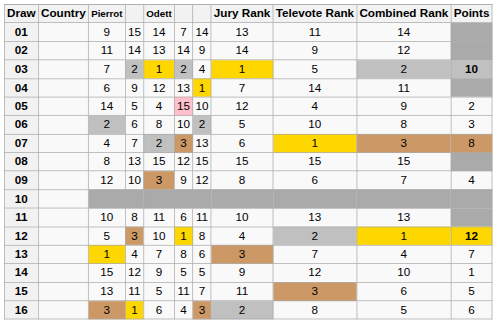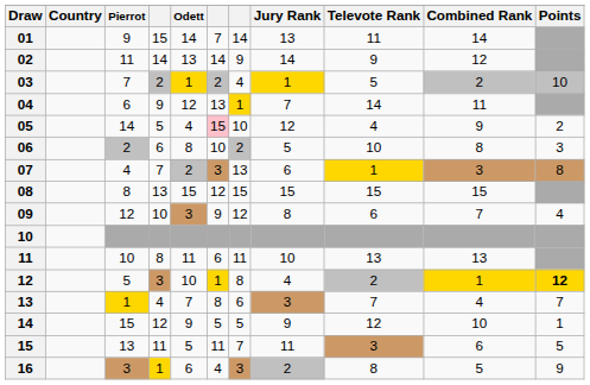03 | Points: bold -> normal
16 | Points: 6 -> 9
